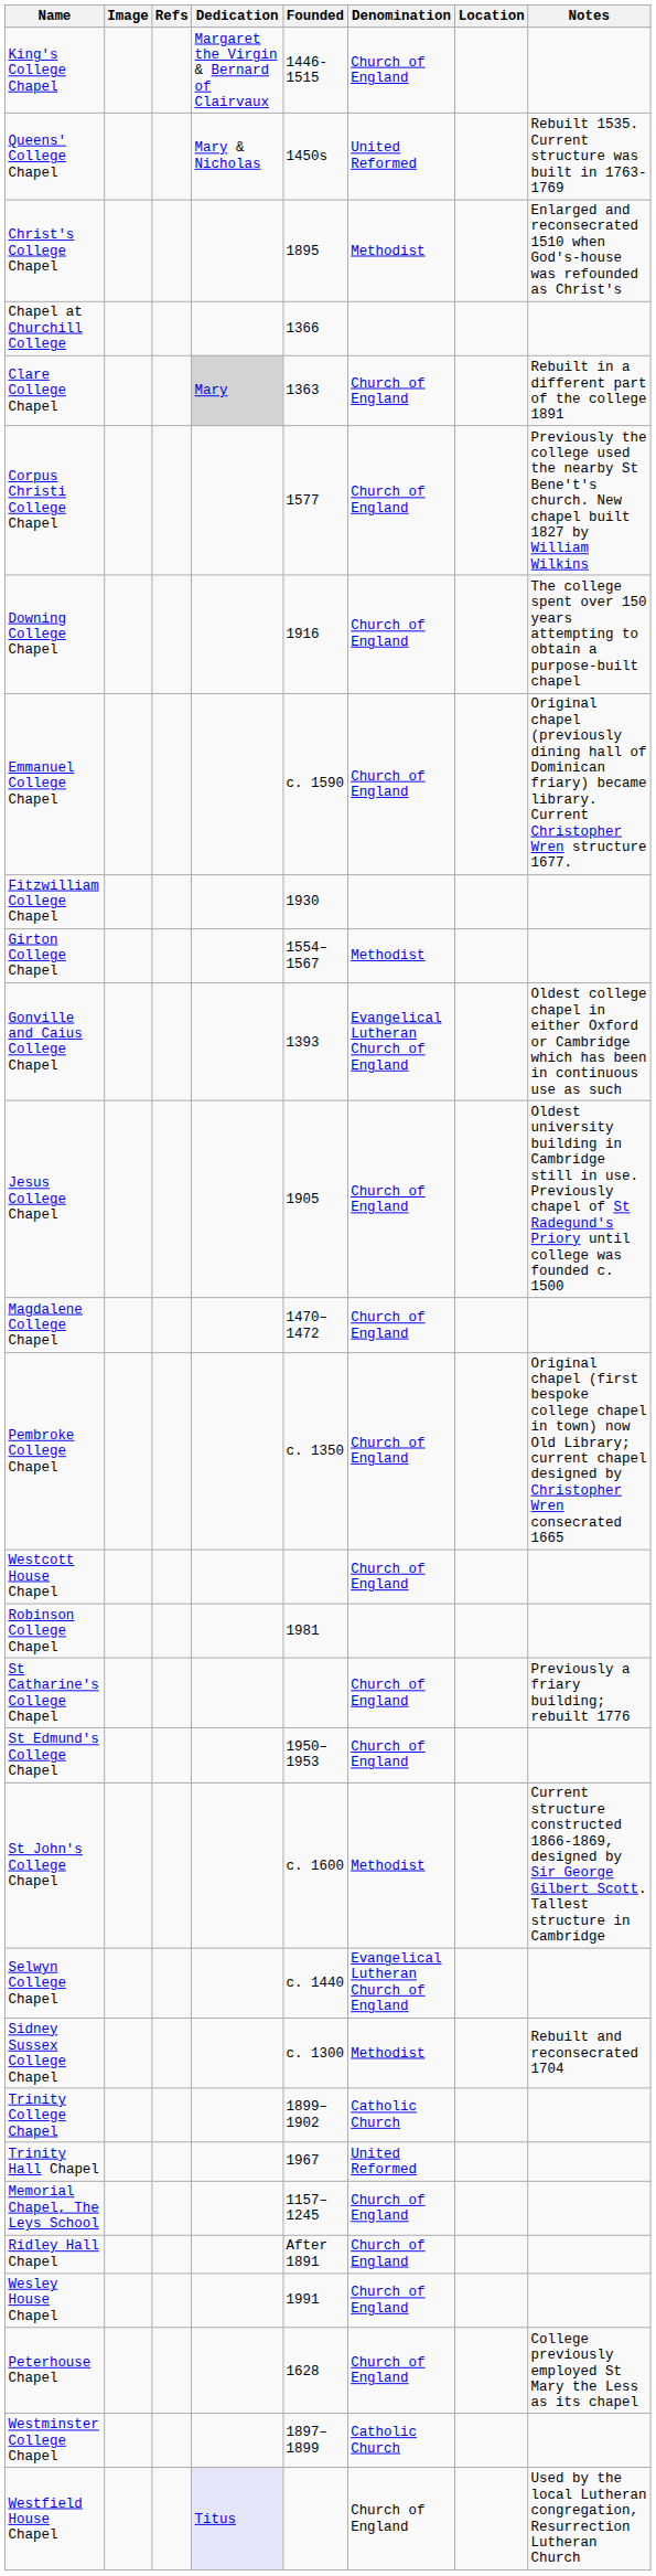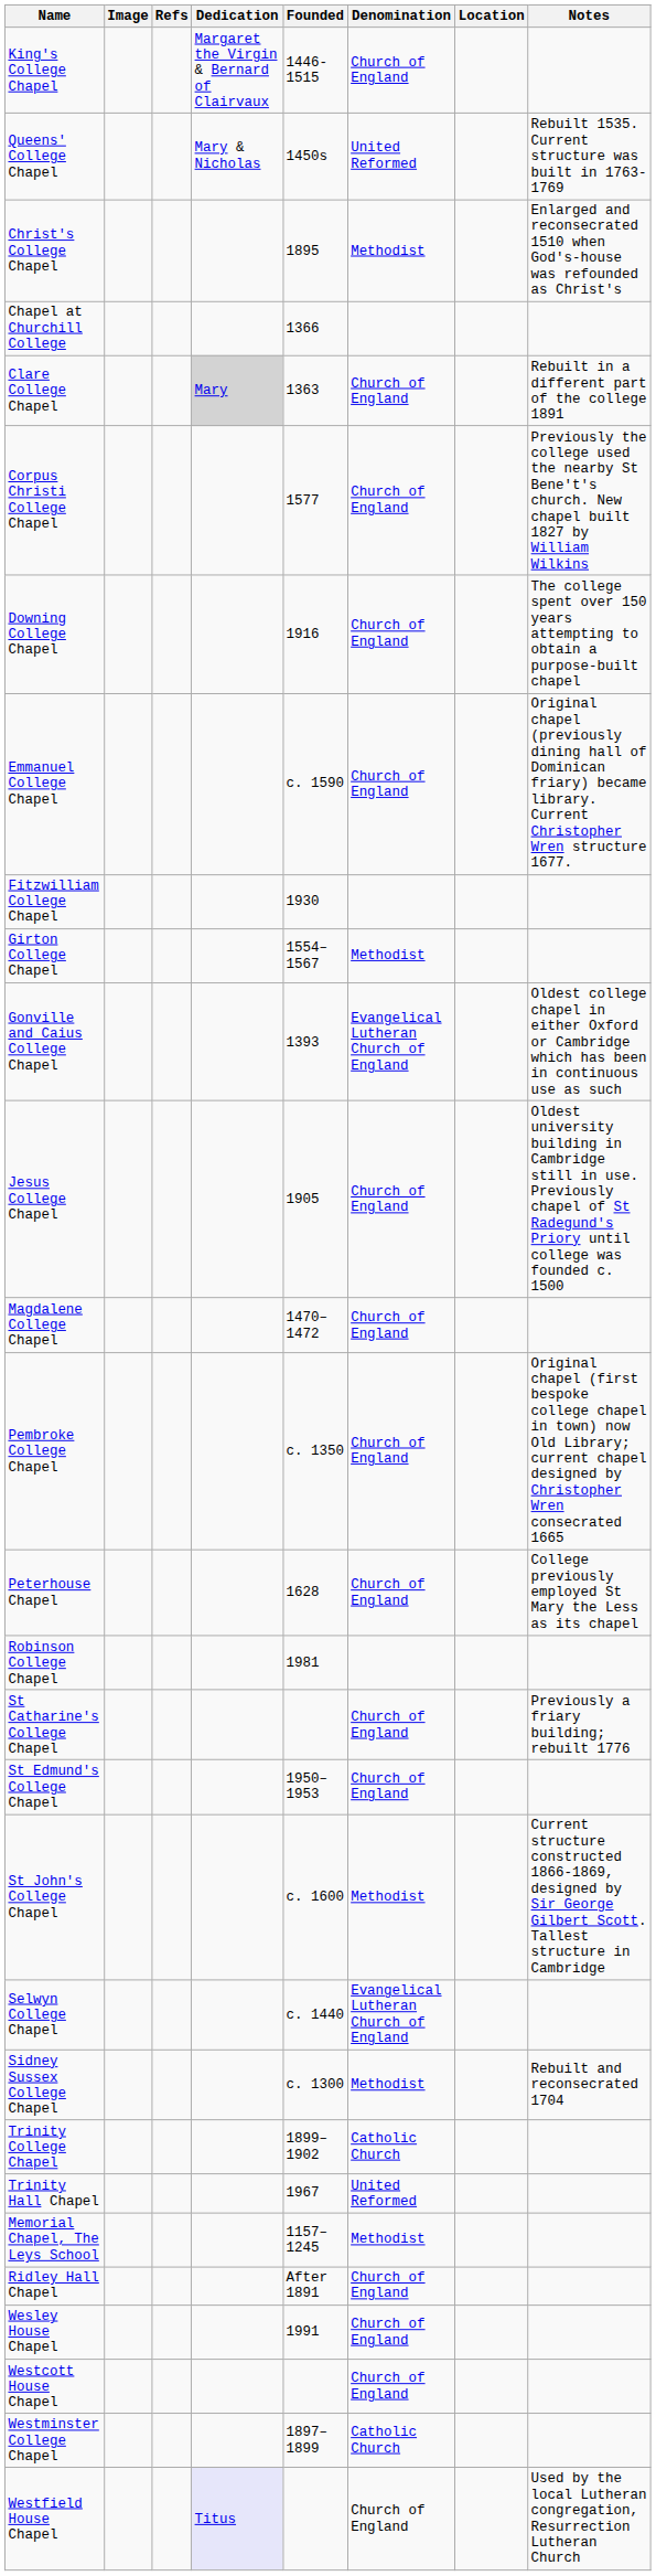rows swapped: Peterhouse Chapel <-> Westcott House Chapel
Memorial Chapel, The Leys School | Denomination: Church of England -> Methodist
